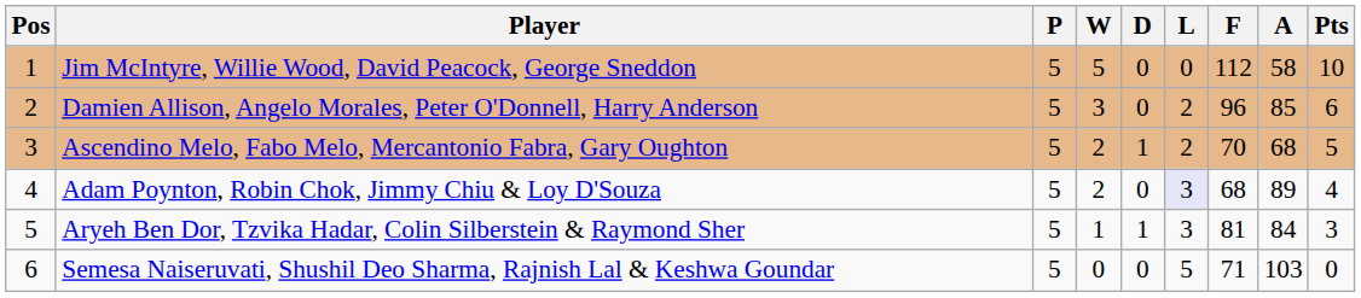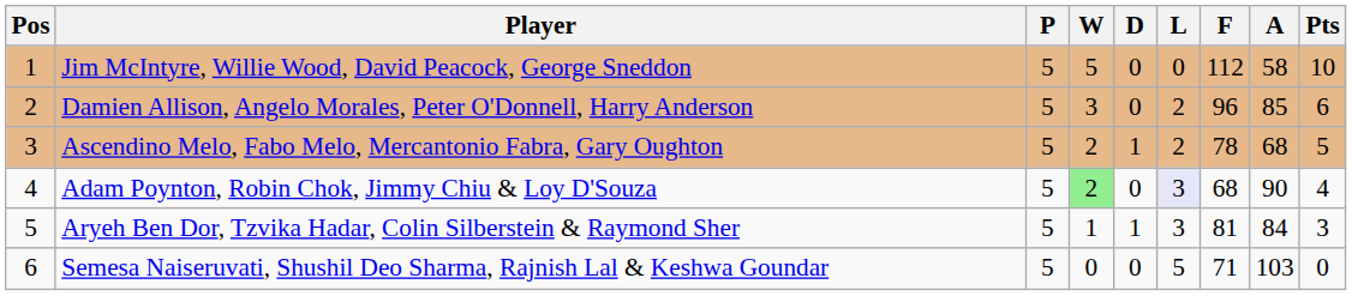Ascendino Melo, Fabo Melo, Mercantonio Fabra, Gary Oughton | F: 70 -> 78
Adam Poynton, Robin Chok, Jimmy Chiu & Loy D'Souza | W: no background -> lightgreen background
Adam Poynton, Robin Chok, Jimmy Chiu & Loy D'Souza | A: 89 -> 90
